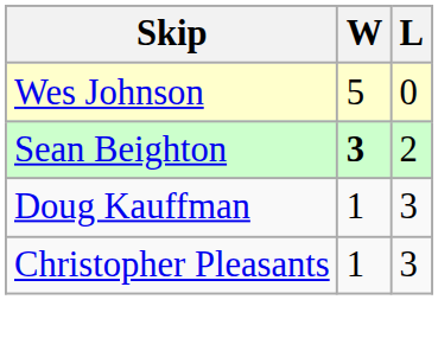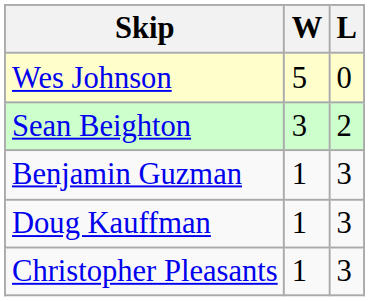Sean Beighton | W: bold -> normal
+ row: Benjamin Guzman | 1 | 3
